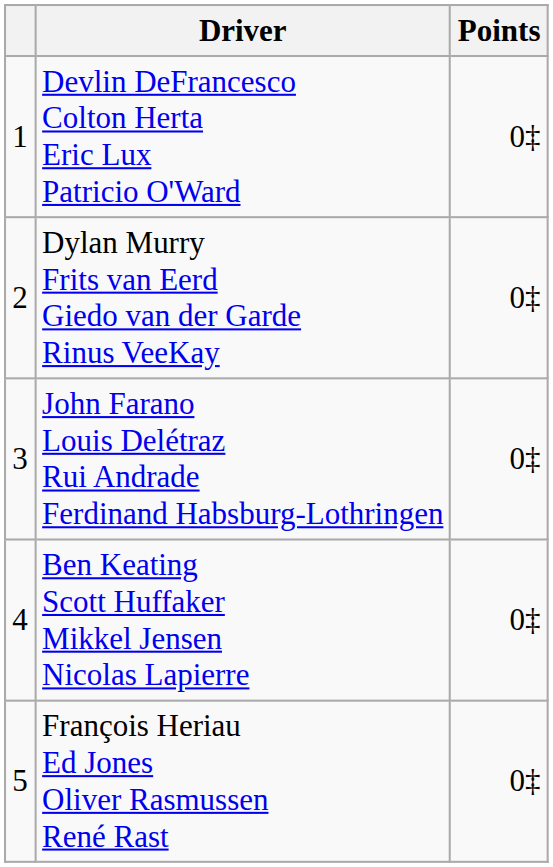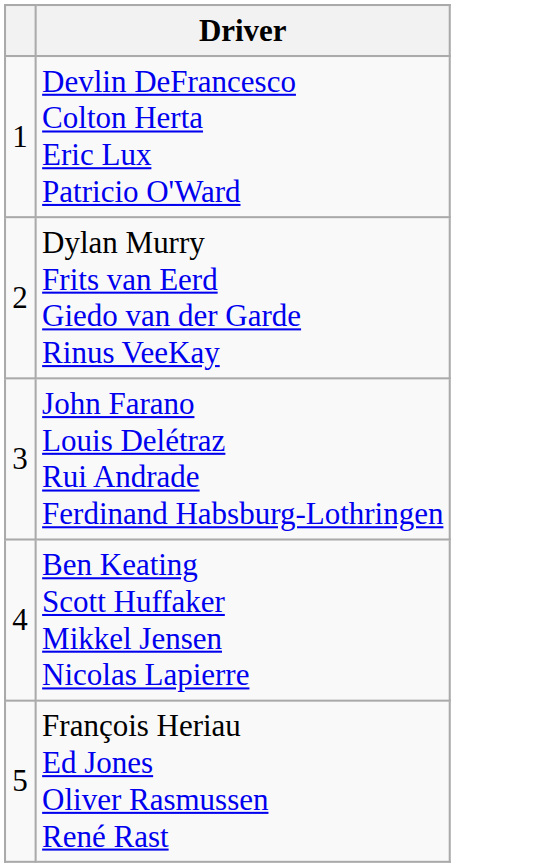- column: Points | 0‡ | 0‡ | 0‡ | 0‡ | 0‡
